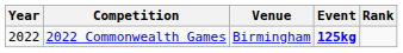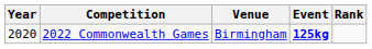2022 Commonwealth Games | Year: 2022 -> 2020
